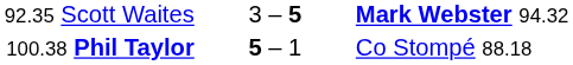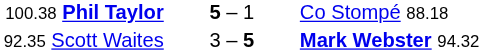rows swapped: 92.35 Scott Waites <-> 100.38 Phil Taylor
